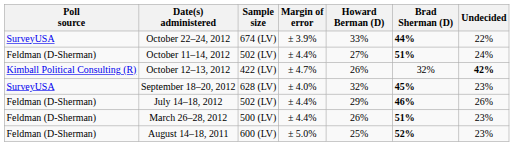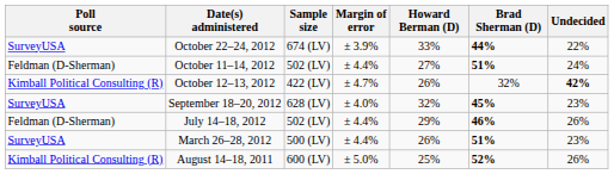March 26–28, 2012 | Poll source: Feldman (D-Sherman) -> SurveyUSA
August 14–18, 2011 | Poll source: Feldman (D-Sherman) -> Kimball Political Consulting (R)
August 14–18, 2011 | Undecided: 23% -> 26%
